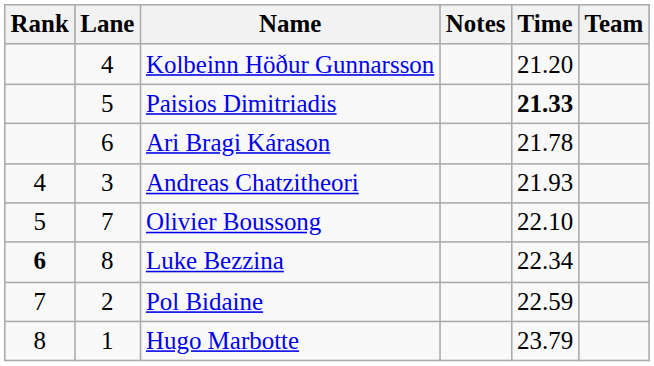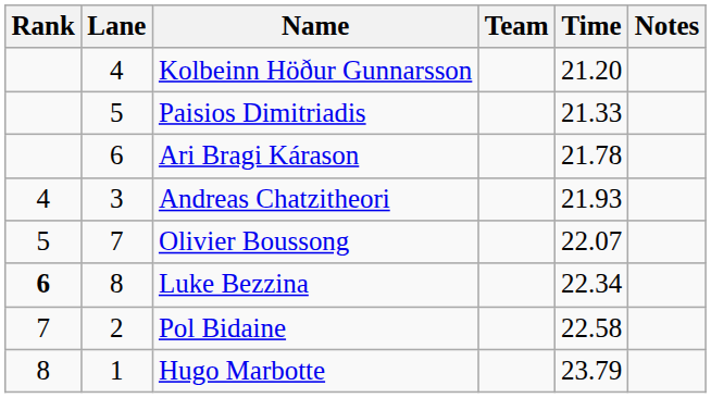columns swapped: Team <-> Notes
Paisios Dimitriadis | Time: bold -> normal
Olivier Boussong | Time: 22.10 -> 22.07
Pol Bidaine | Time: 22.59 -> 22.58
